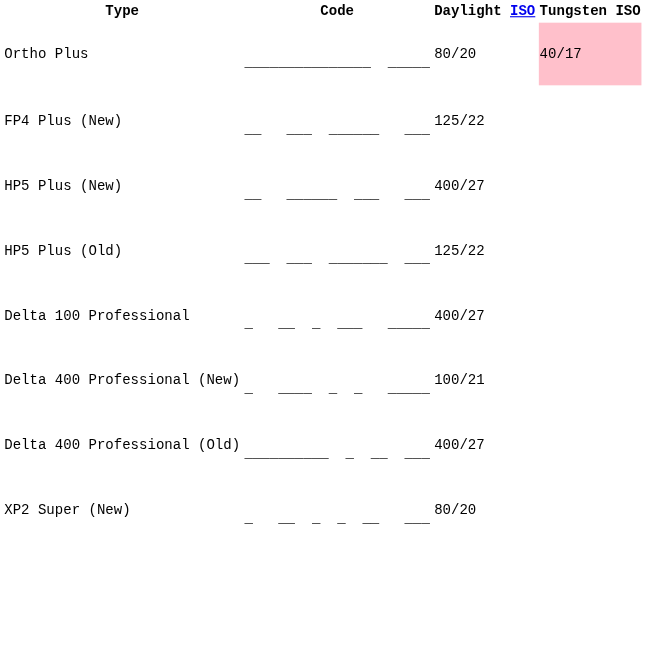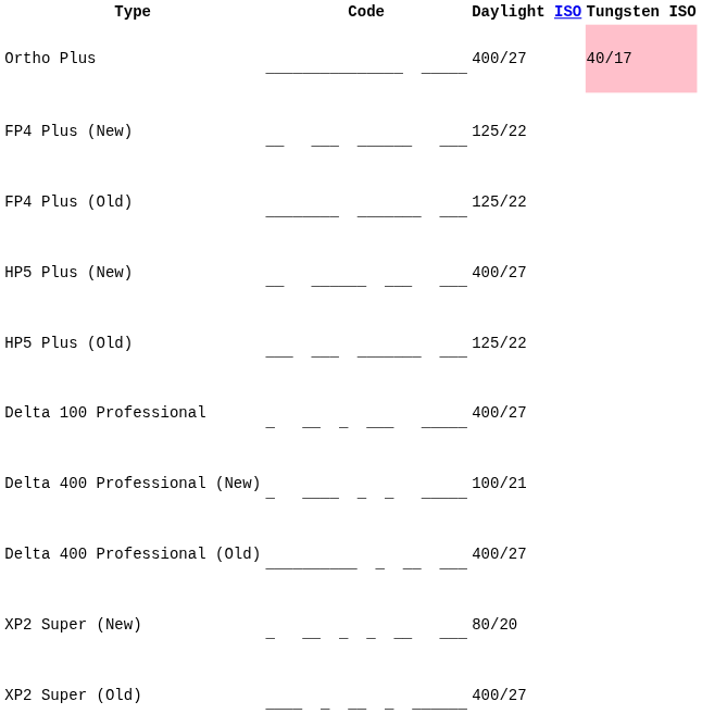Ortho Plus | Daylight ISO: 80/20 -> 400/27
+ row: FP4 Plus (Old) | ________ _______ ___ | 125/22
+ row: XP2 Super (Old) | ____ _ __ _ ______ | 400/27
